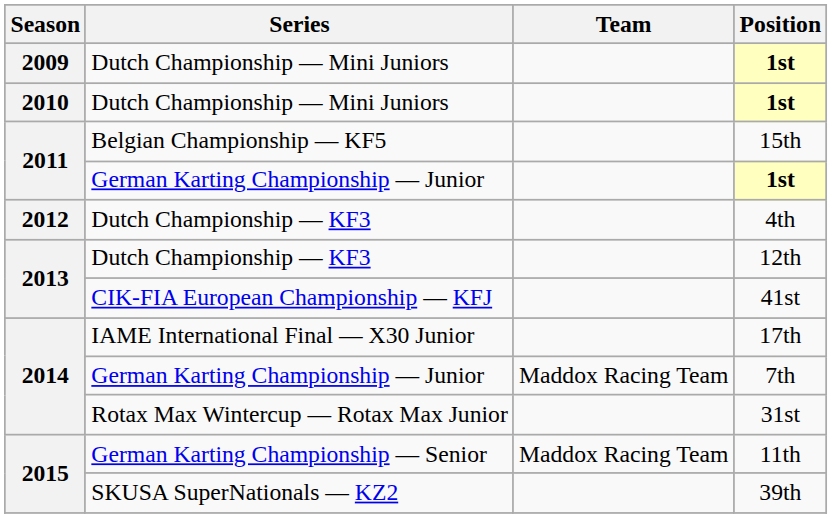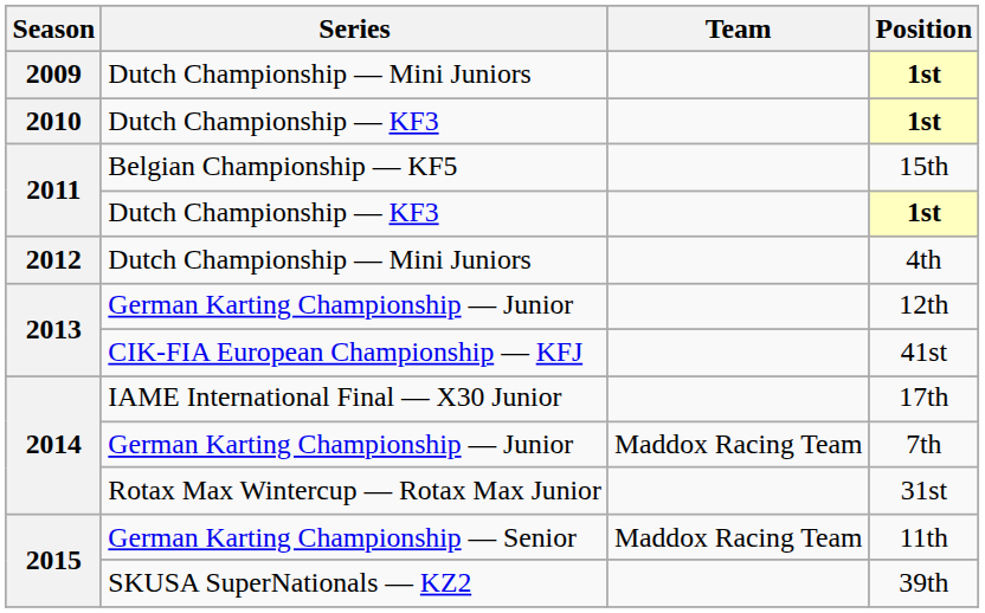2010 / 1st | Series: Dutch Championship — Mini Juniors -> Dutch Championship — KF3
2011 / 1st | Series: German Karting Championship — Junior -> Dutch Championship — KF3
4th | Series: Dutch Championship — KF3 -> Dutch Championship — Mini Juniors
12th | Series: Dutch Championship — KF3 -> German Karting Championship — Junior
